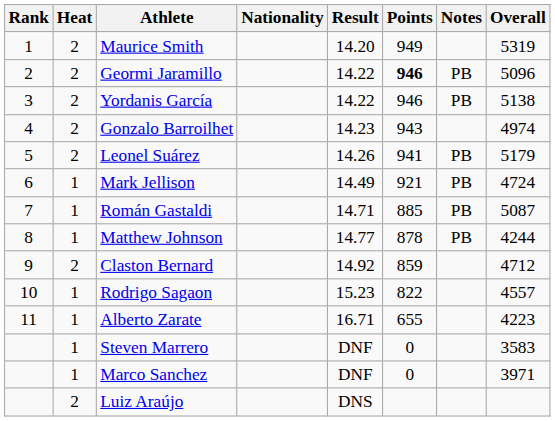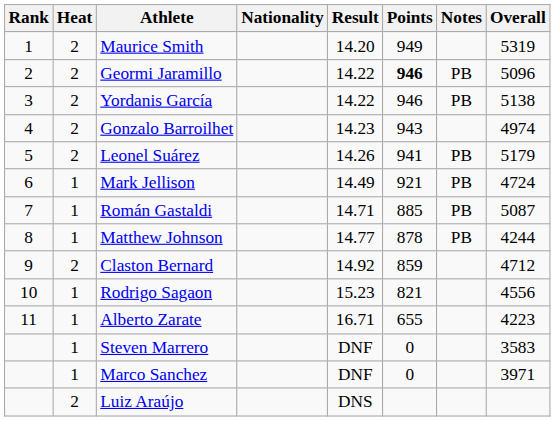Rodrigo Sagaon | Points: 822 -> 821
Rodrigo Sagaon | Overall: 4557 -> 4556
